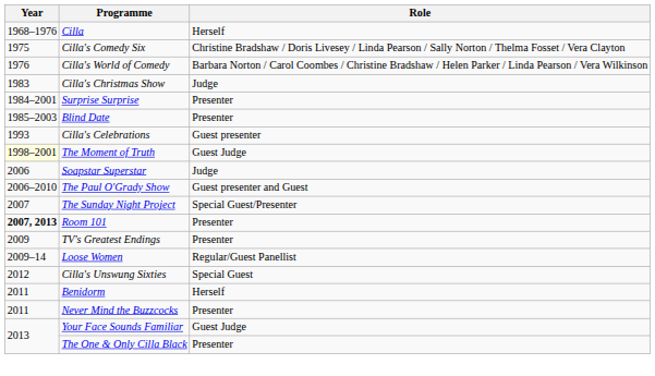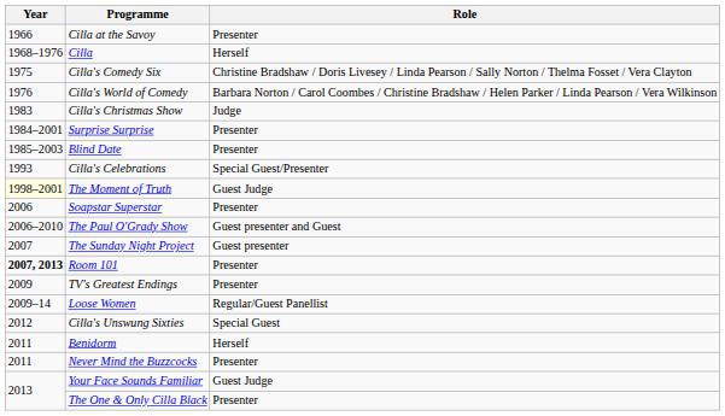+ row: 1966 | Cilla at the Savoy | Presenter
Cilla's Celebrations | Role: Guest presenter -> Special Guest/Presenter
Soapstar Superstar | Role: Judge -> Presenter
The Sunday Night Project | Role: Special Guest/Presenter -> Guest presenter
